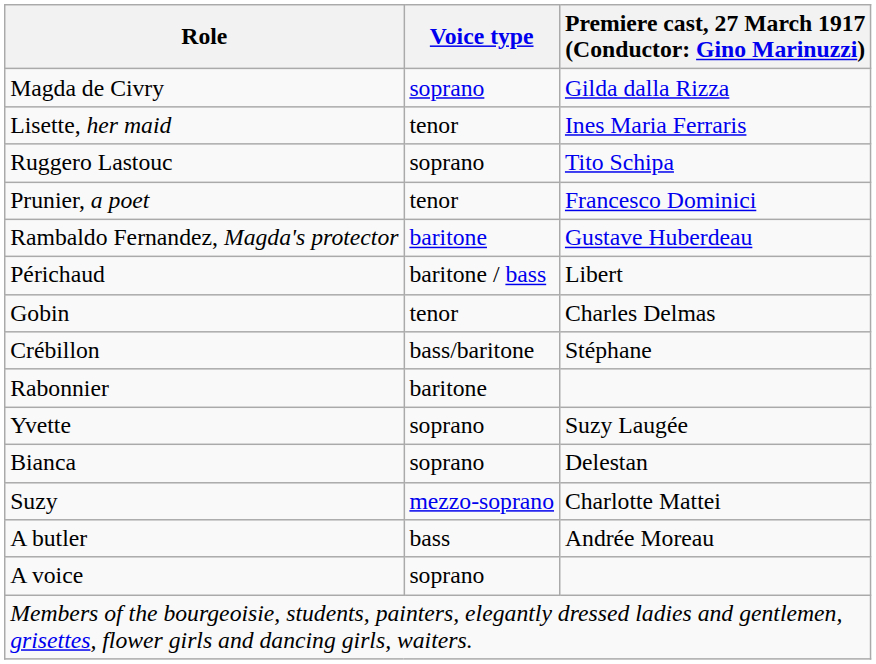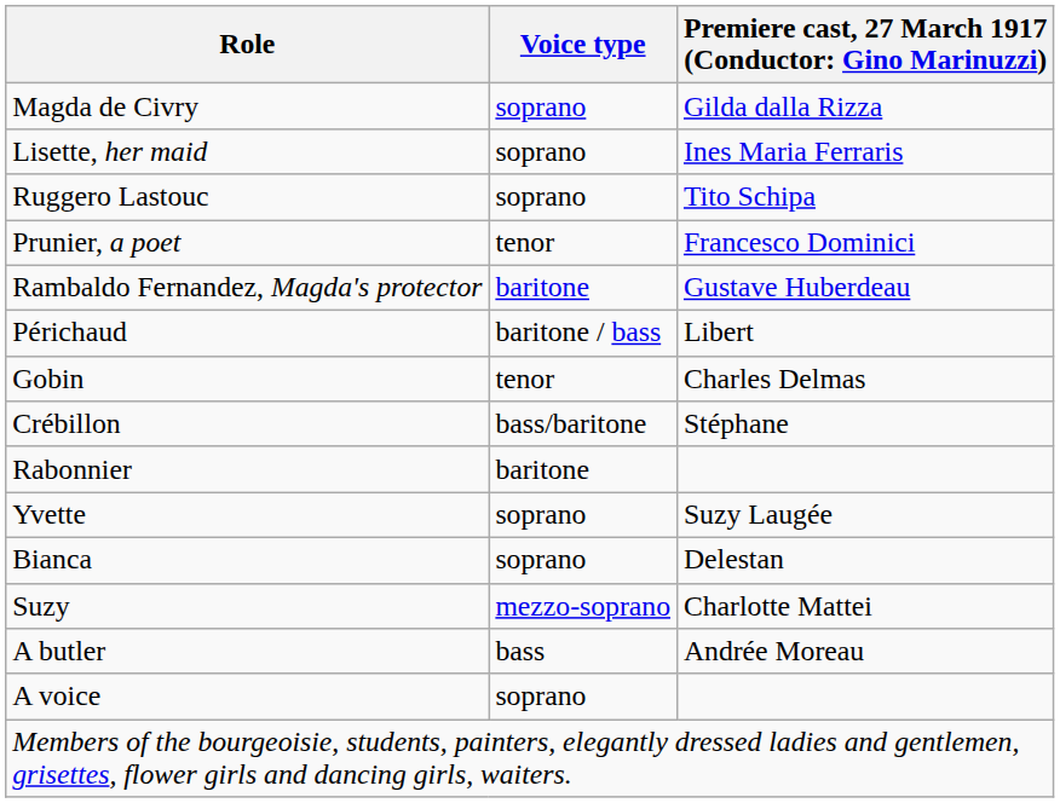Lisette, her maid | Voice type: tenor -> soprano
